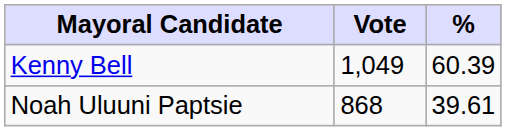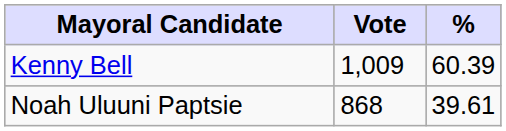Kenny Bell | Vote: 1,049 -> 1,009
